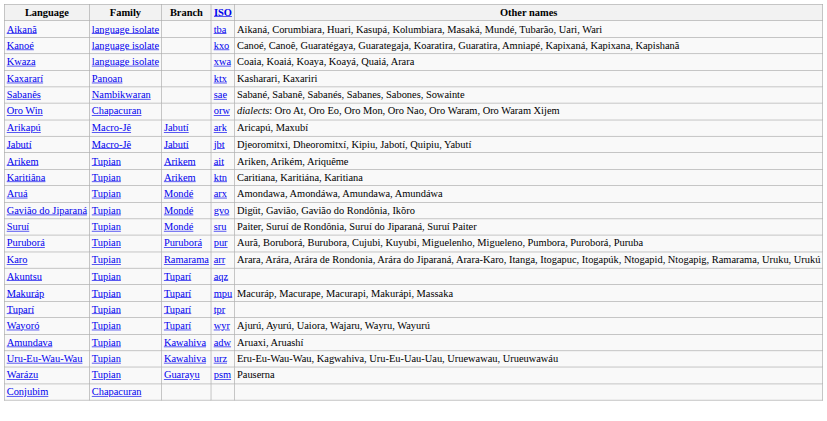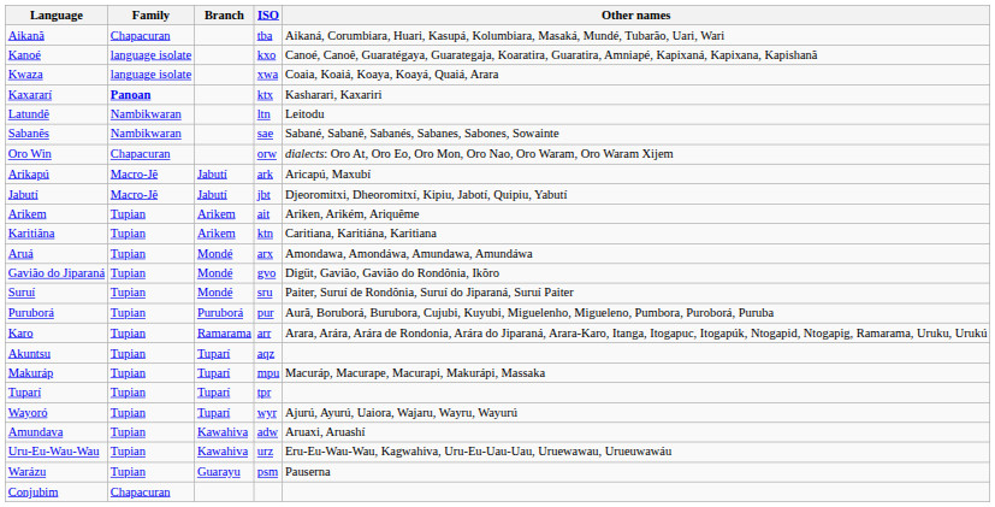Aikanã | Family: language isolate -> Chapacuran
Kaxararí | Family: normal -> bold
+ row: Latundê | Nambikwaran | ltn | Leitodu
